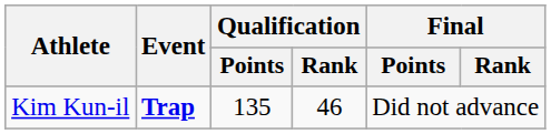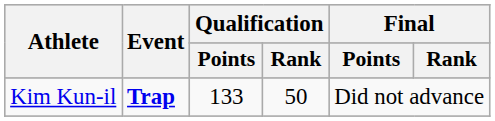Kim Kun-il | Qualification / Points: 135 -> 133
Kim Kun-il | Qualification / Rank: 46 -> 50
